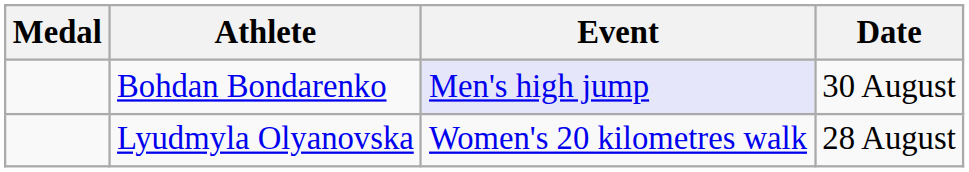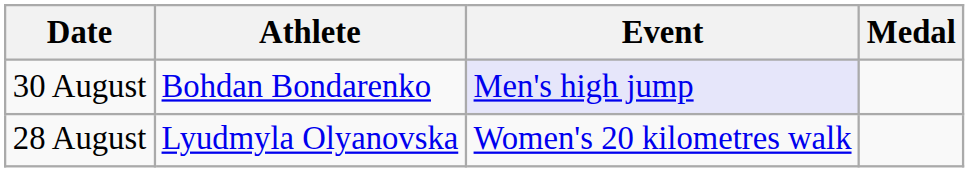columns swapped: Medal <-> Date
